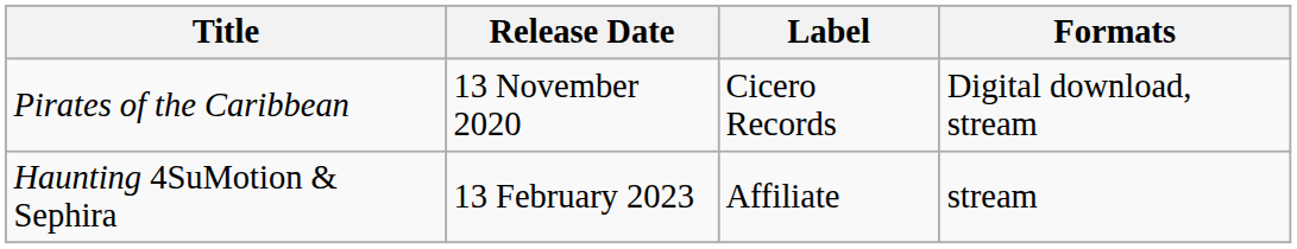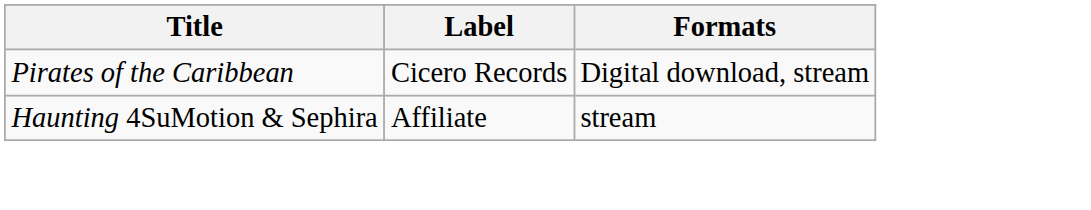- column: Release Date | 13 November 2020 | 13 February 2023
